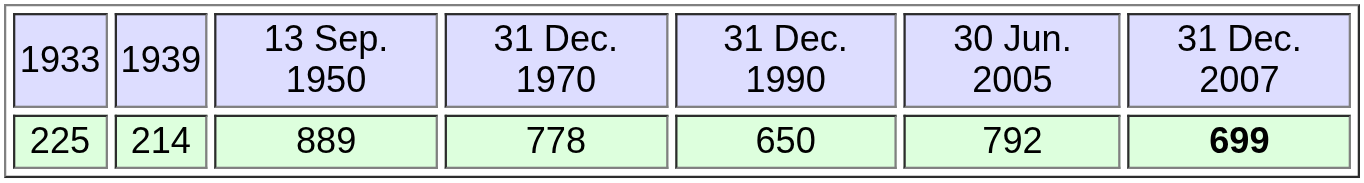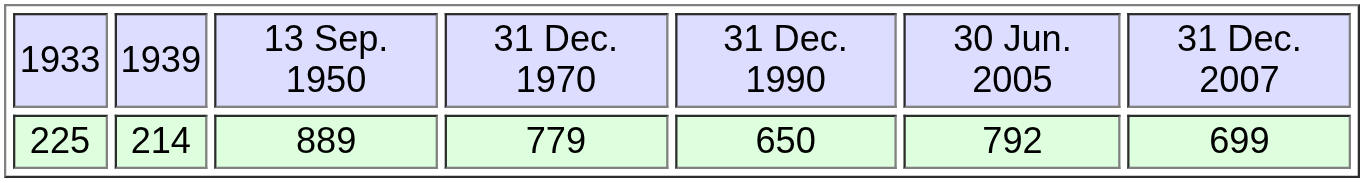225 | column 4: 778 -> 779
225 | column 7: bold -> normal
